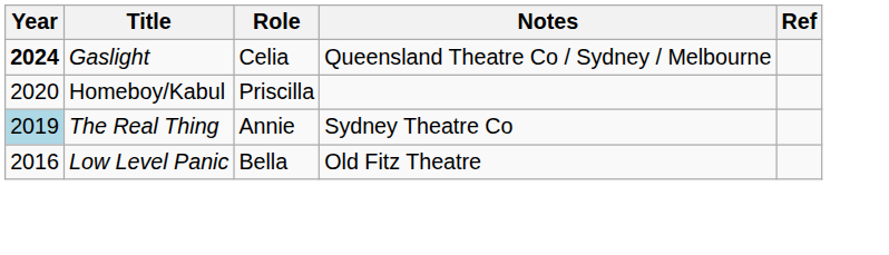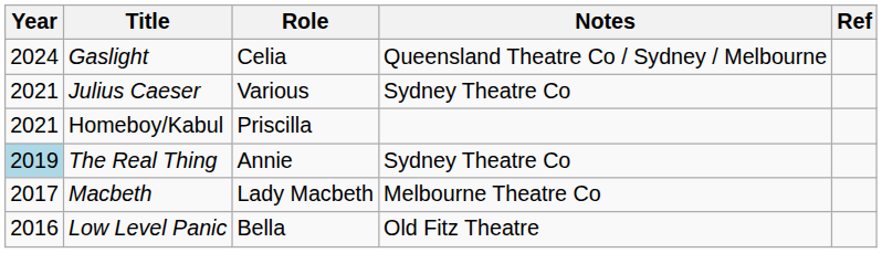Gaslight | Year: bold -> normal
+ row: 2021 | Julius Caeser | Various | Sydney Theatre Co
Homeboy/Kabul | Year: 2020 -> 2021
+ row: 2017 | Macbeth | Lady Macbeth | Melbourne Theatre Co
